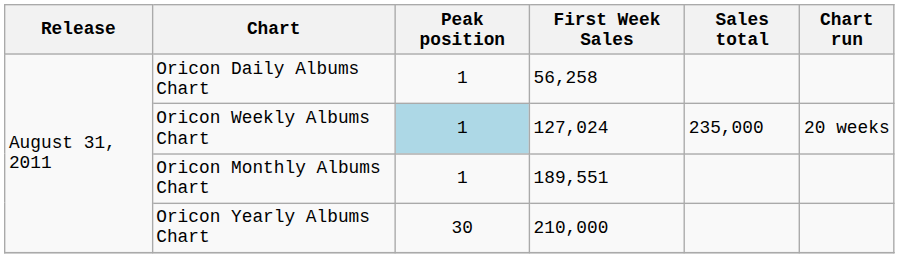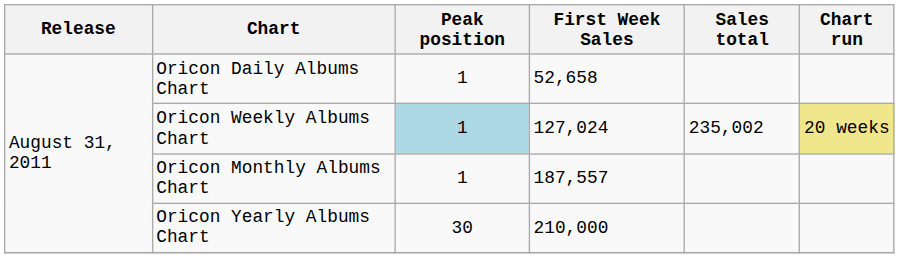Oricon Daily Albums Chart | First Week Sales: 56,258 -> 52,658
Oricon Weekly Albums Chart | Sales total: 235,000 -> 235,002
Oricon Weekly Albums Chart | Chart run: no background -> khaki background
Oricon Monthly Albums Chart | First Week Sales: 189,551 -> 187,557
